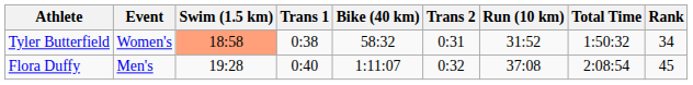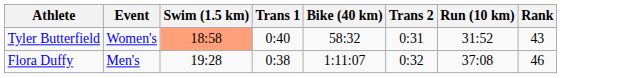- column: Total Time | 1:50:32 | 2:08:54
Tyler Butterfield | Trans 1: 0:38 -> 0:40
Tyler Butterfield | Rank: 34 -> 43
Flora Duffy | Trans 1: 0:40 -> 0:38
Flora Duffy | Rank: 45 -> 46
